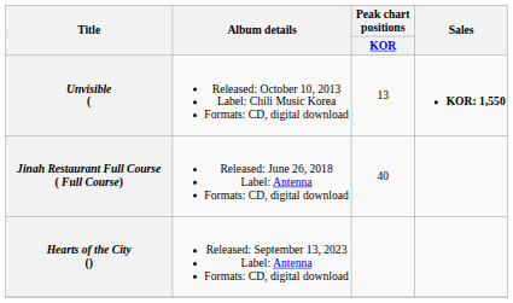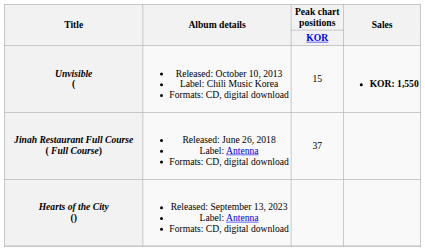Unvisible ( | Peak chart positions / KOR: 13 -> 15
Jinah Restaurant Full Course ( Full Course) | Peak chart positions / KOR: 40 -> 37
